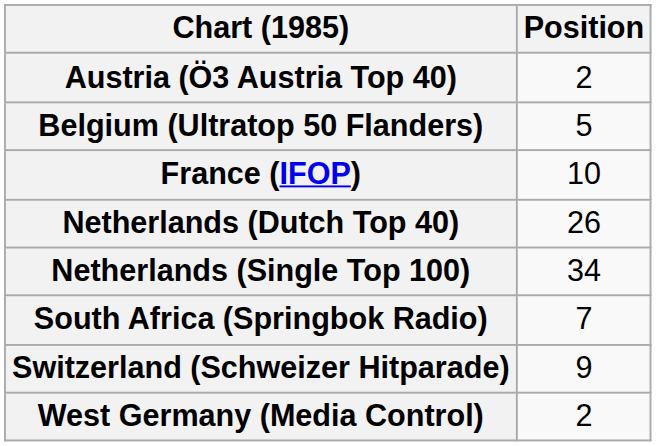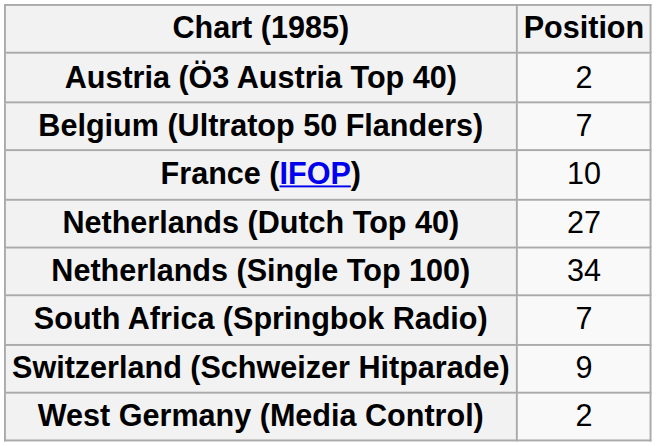Belgium (Ultratop 50 Flanders) | Position: 5 -> 7
Netherlands (Dutch Top 40) | Position: 26 -> 27
